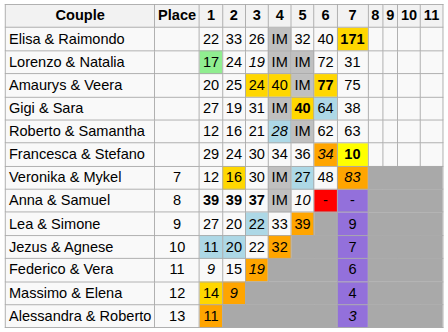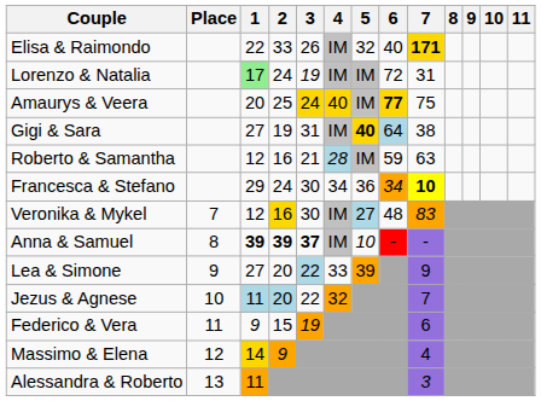Roberto & Samantha | 6: 62 -> 59
